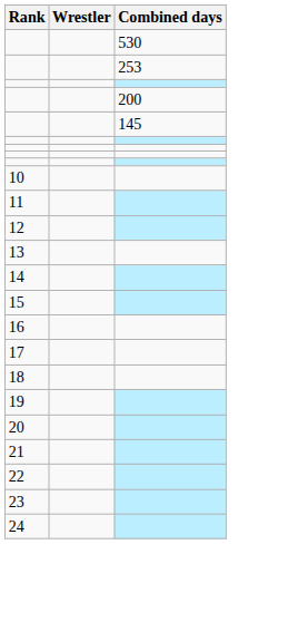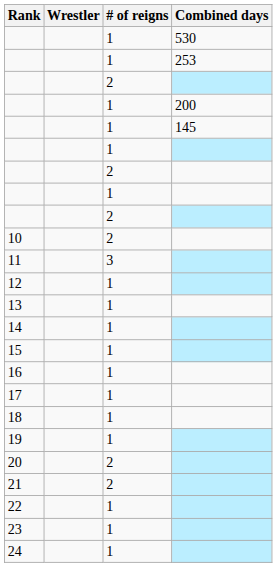+ column: # of reigns | 1 | 1 | 2 | 1 | 1 | 1 | 2 | 1 | 2 | 2 | 3 | 1 | 1 | 1 | 1 | 1 | 1 | 1 | 1 | 2 | 2 | 1 | 1 | 1
